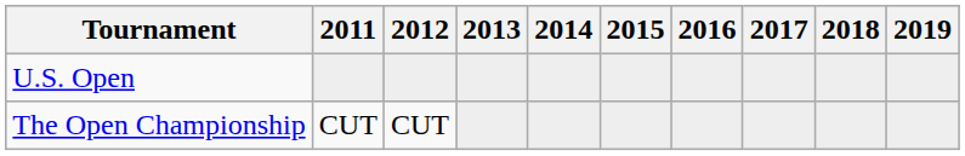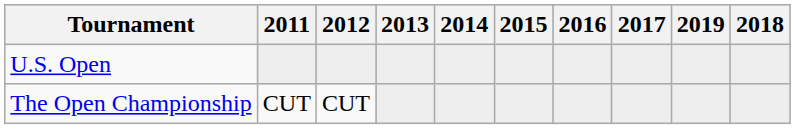columns swapped: 2018 <-> 2019
